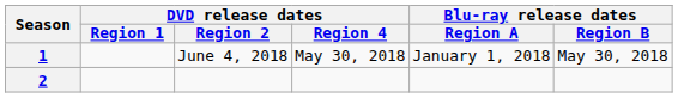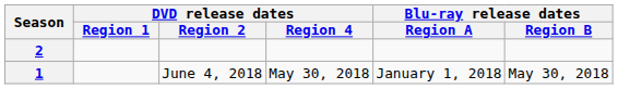rows swapped: 1 <-> 2
